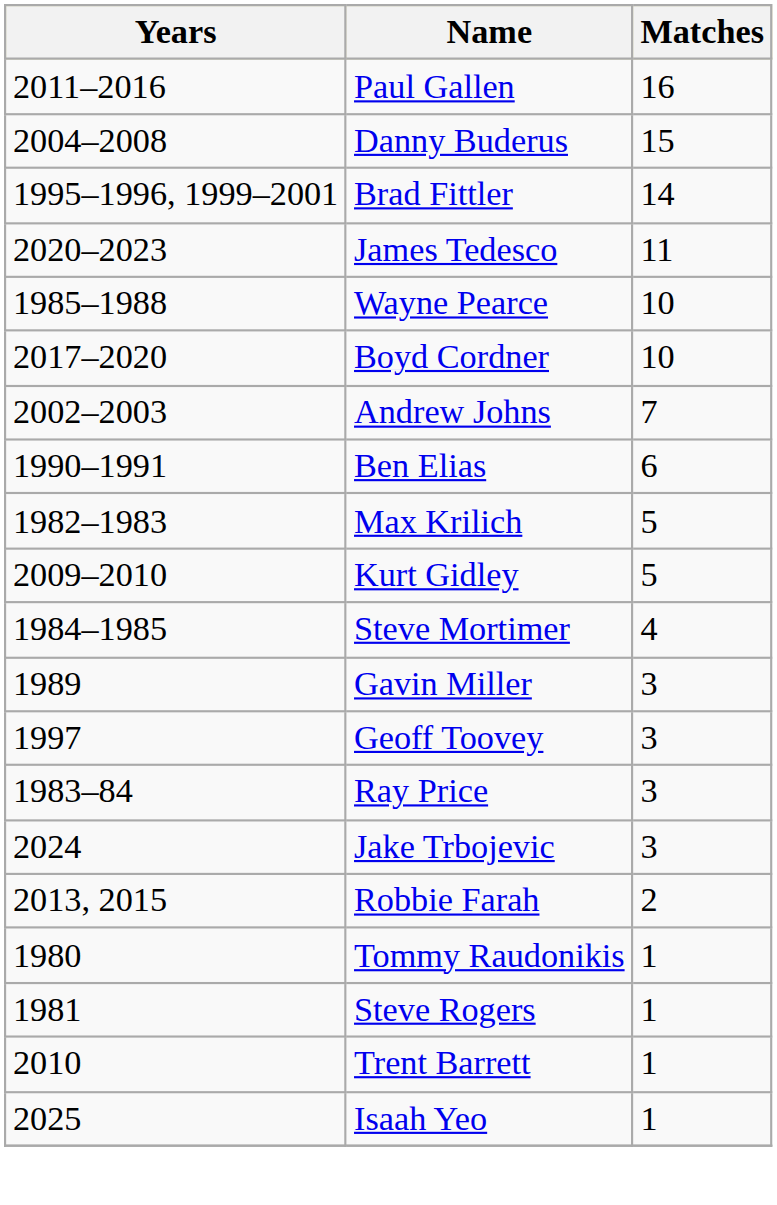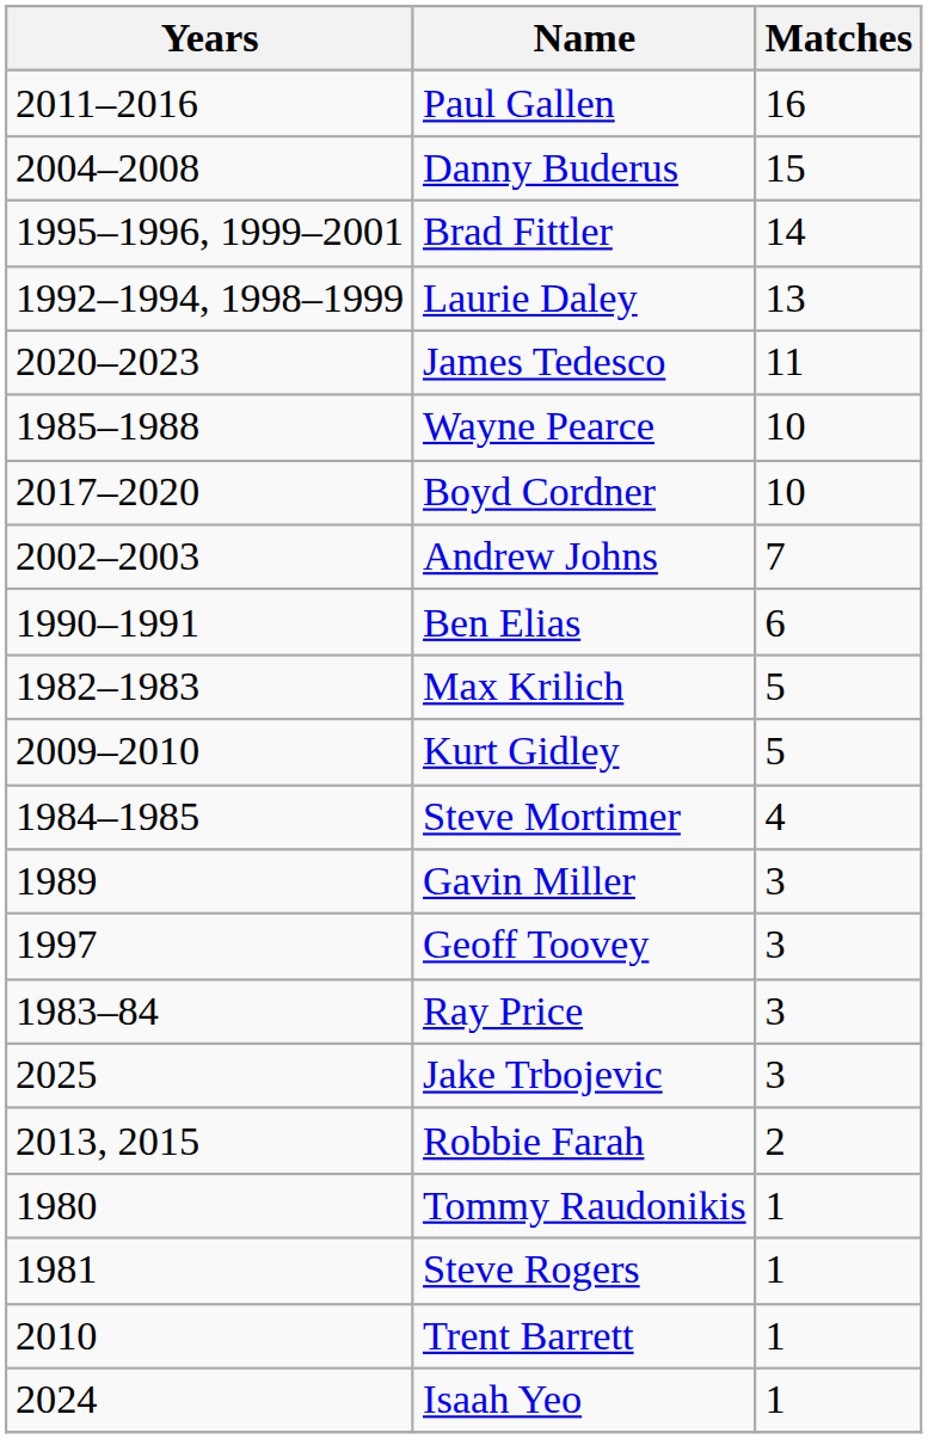+ row: 1992–1994, 1998–1999 | Laurie Daley | 13
Jake Trbojevic | Years: 2024 -> 2025
Isaah Yeo | Years: 2025 -> 2024
